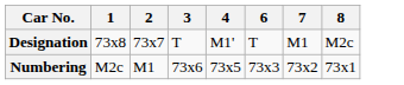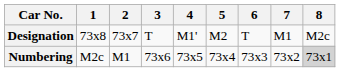+ column: 5 | M2 | 73x4
Numbering | 8: no background -> lightgrey background
